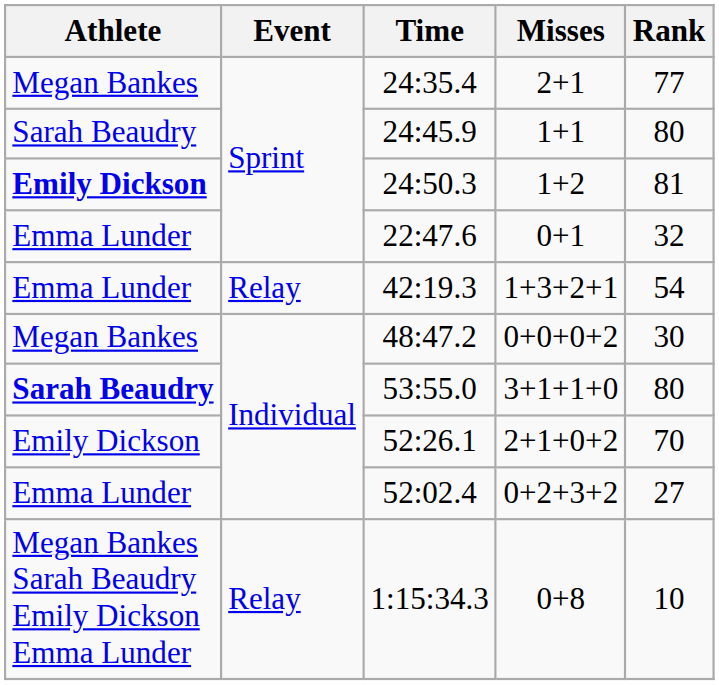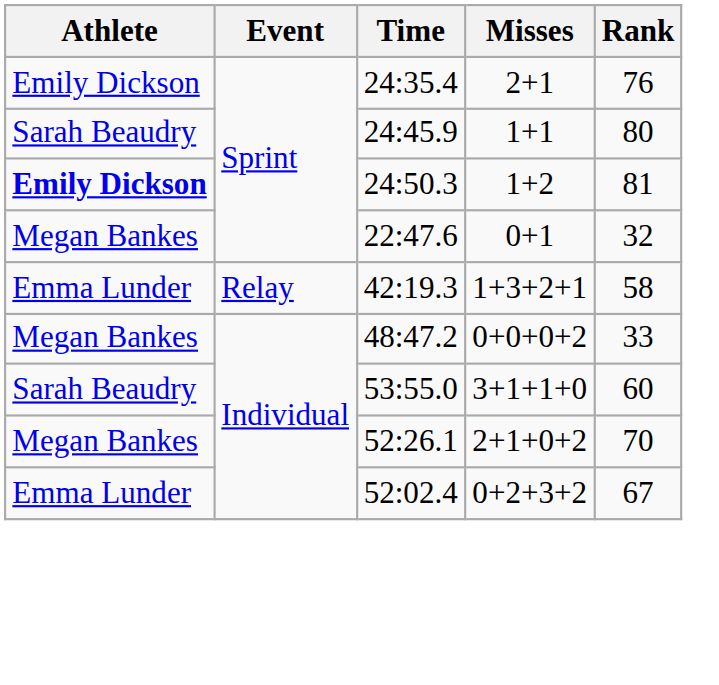24:35.4 | Athlete: Megan Bankes -> Emily Dickson
24:35.4 | Rank: 77 -> 76
22:47.6 | Athlete: Emma Lunder -> Megan Bankes
42:19.3 | Rank: 54 -> 58
48:47.2 | Rank: 30 -> 33
53:55.0 | Athlete: bold -> normal
53:55.0 | Rank: 80 -> 60
52:26.1 | Athlete: Emily Dickson -> Megan Bankes
52:02.4 | Rank: 27 -> 67
- row: Megan Bankes Sarah Beaudry Emily Dickson Emma Lunder | Relay | 1:15:34.3 | 0+8 | 10
